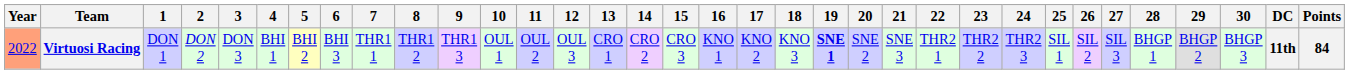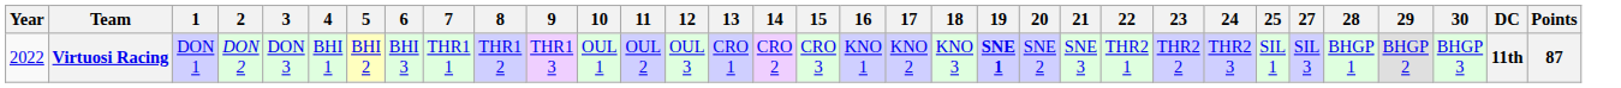- column: 26 | SIL 2
Virtuosi Racing | Year: lightsalmon background -> no background
Virtuosi Racing | Points: 84 -> 87
